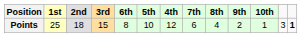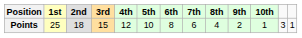columns swapped: 4th <-> 6th
Points | column 13: bold -> normal
